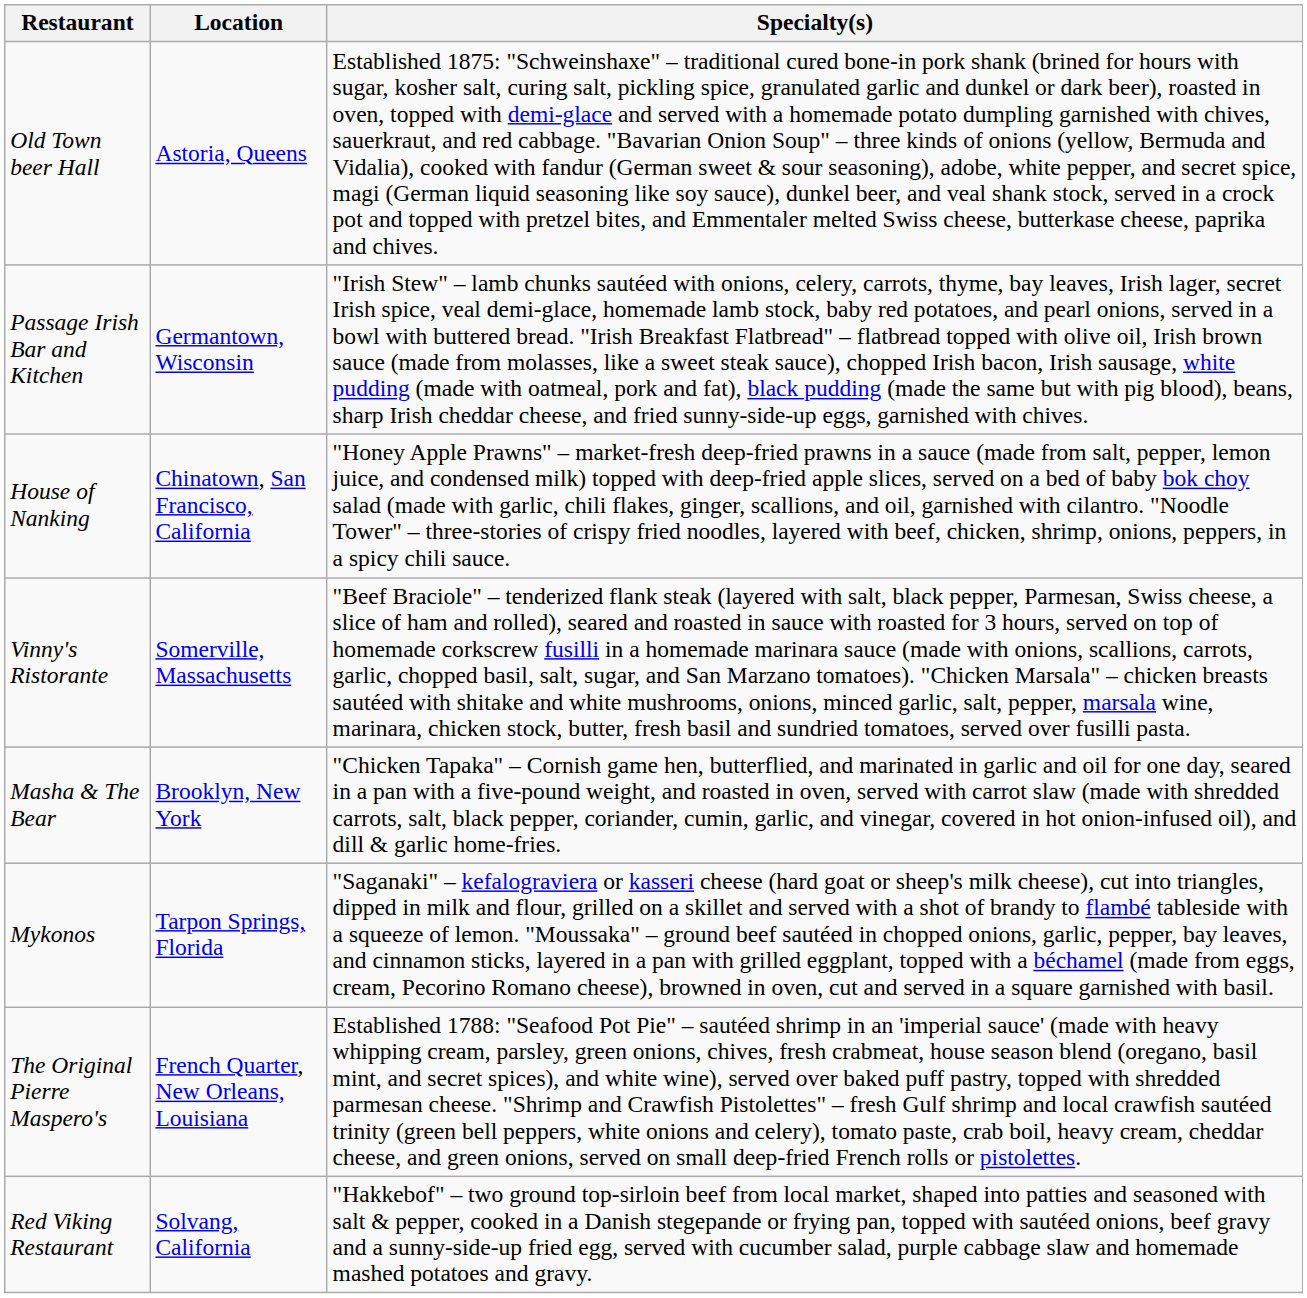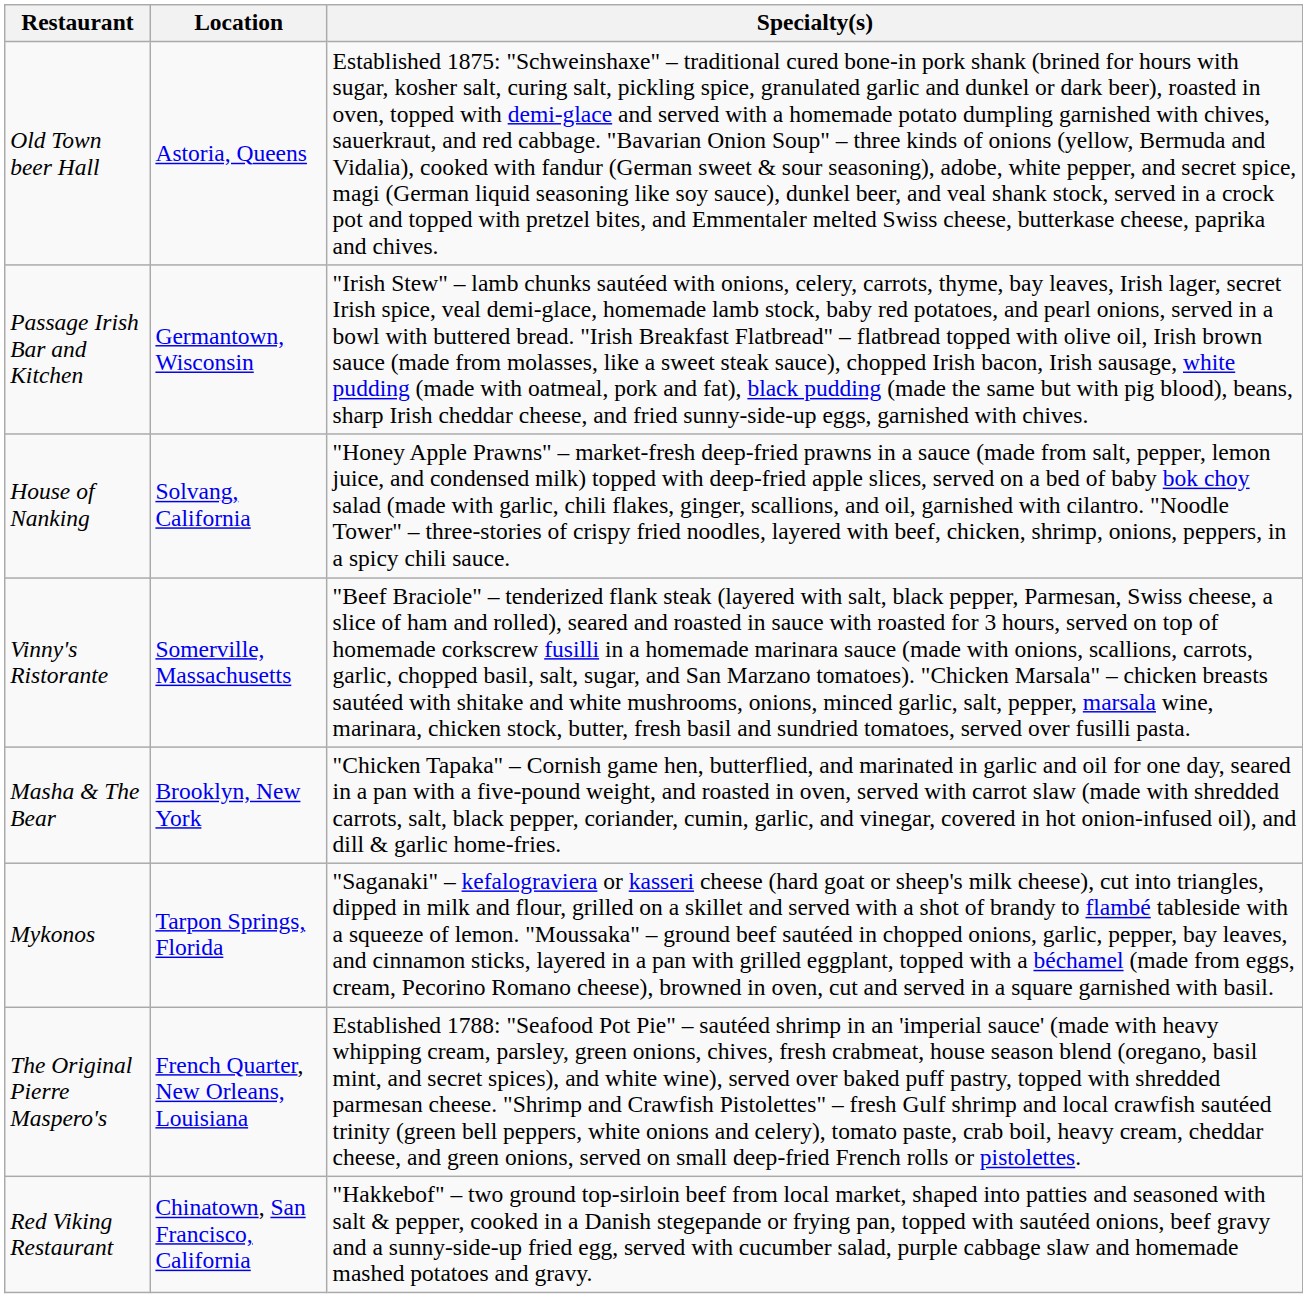House of Nanking | Location: Chinatown, San Francisco, California -> Solvang, California
Red Viking Restaurant | Location: Solvang, California -> Chinatown, San Francisco, California
